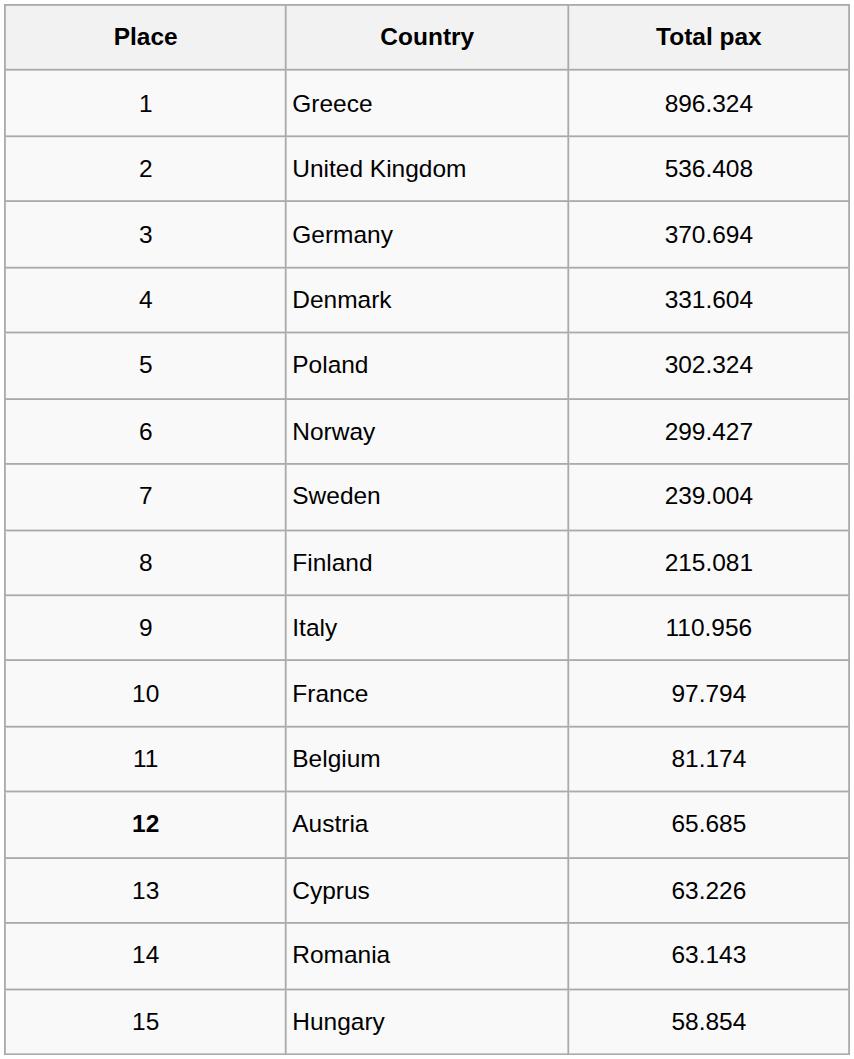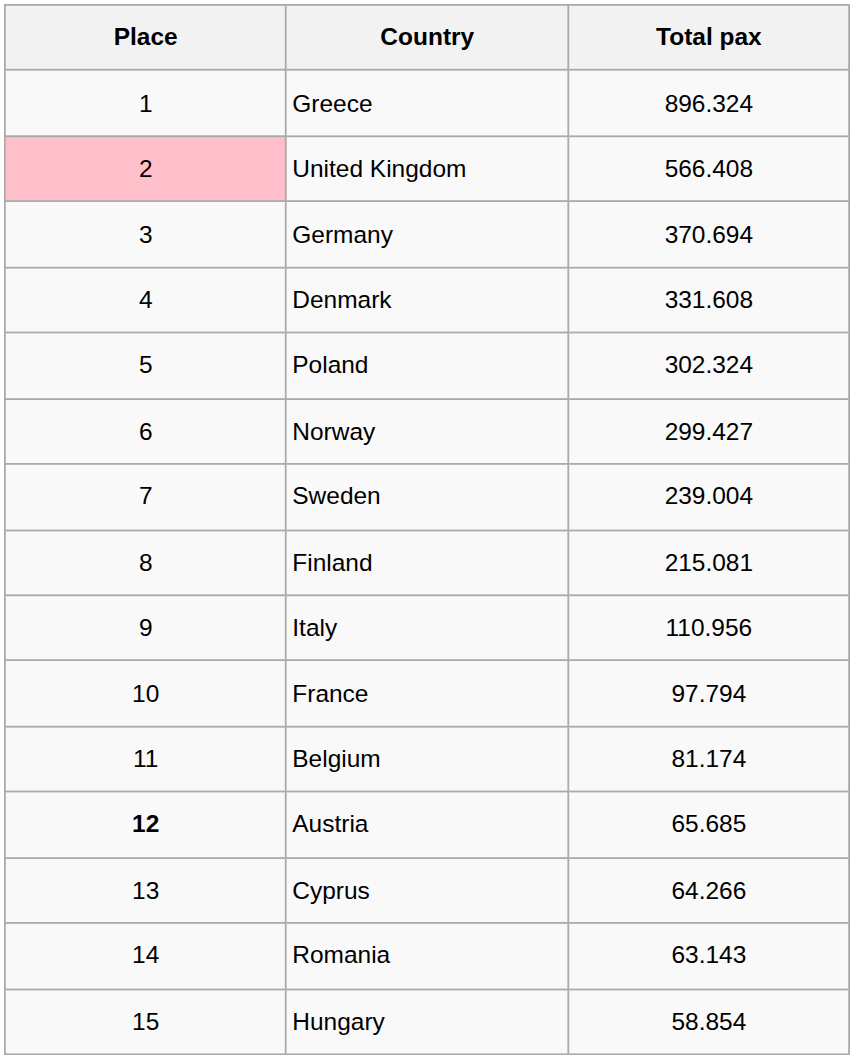United Kingdom | Place: no background -> pink background
United Kingdom | Total pax: 536.408 -> 566.408
Denmark | Total pax: 331.604 -> 331.608
Cyprus | Total pax: 63.226 -> 64.266
